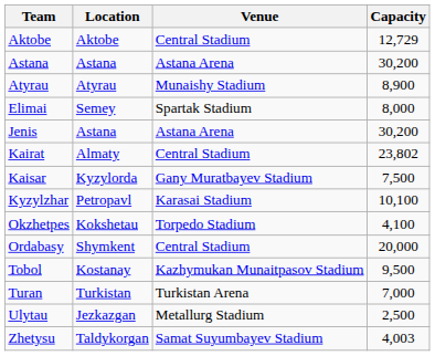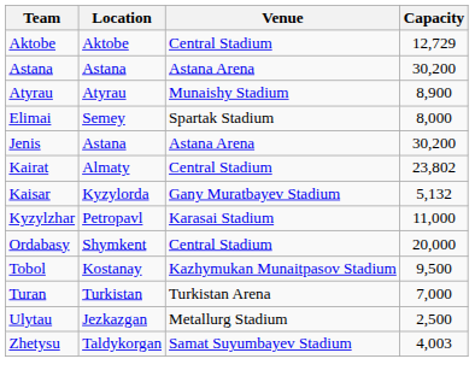Kaisar | Capacity: 7,500 -> 5,132
Kyzylzhar | Capacity: 10,100 -> 11,000
- row: Okzhetpes | Kokshetau | Torpedo Stadium | 4,100
